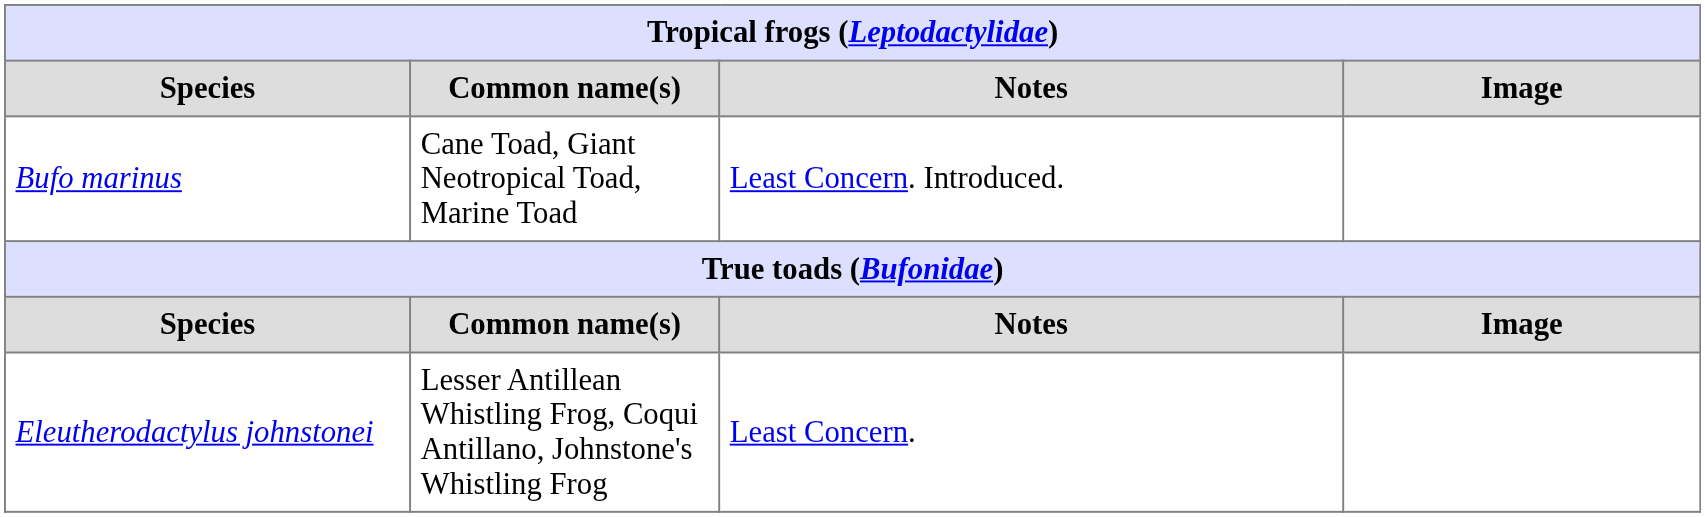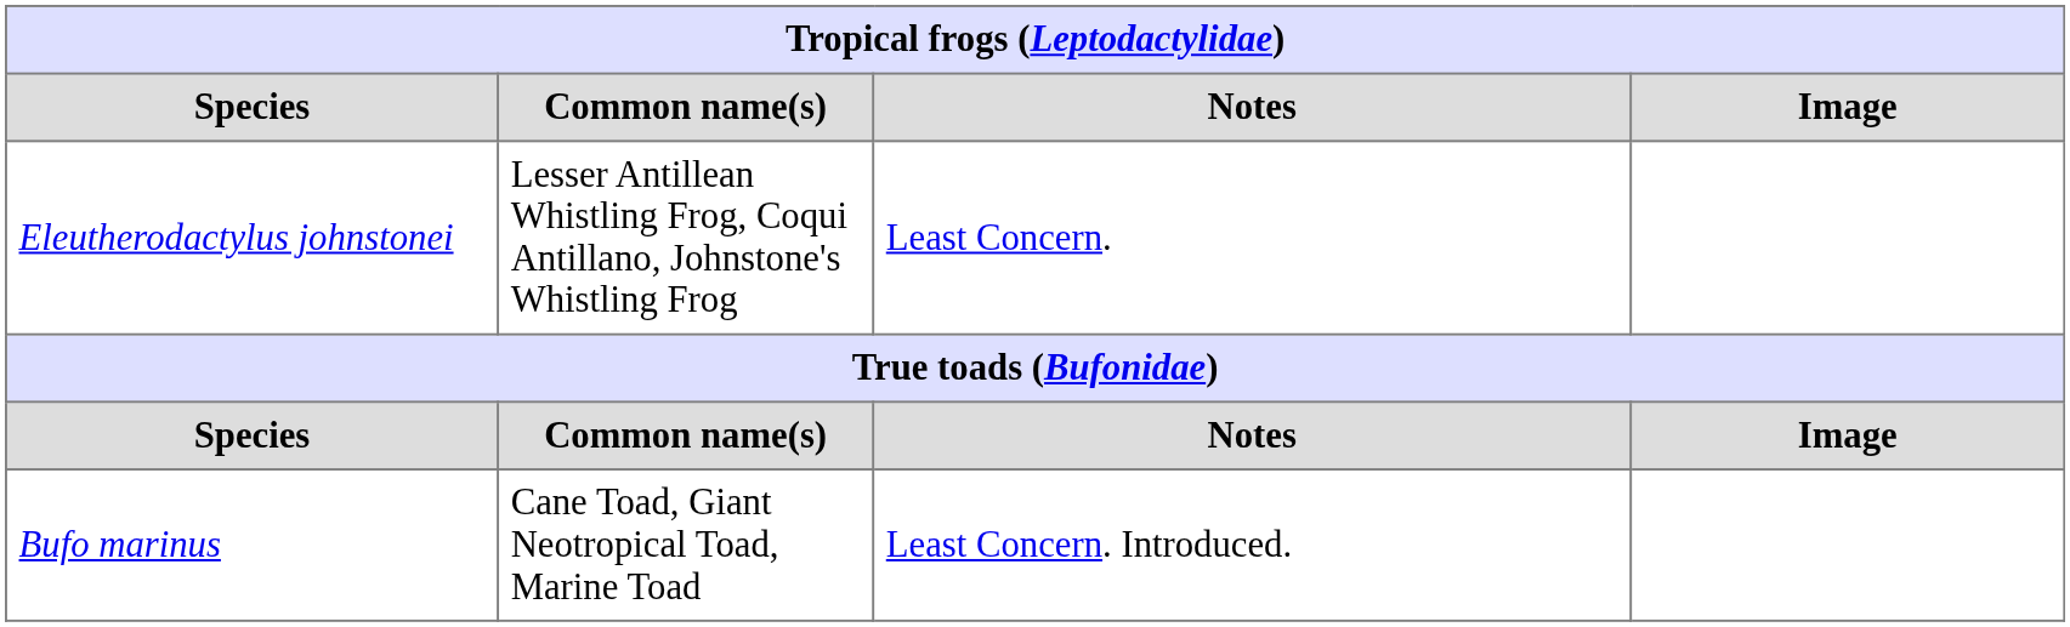rows swapped: Eleutherodactylus johnstonei <-> Bufo marinus
